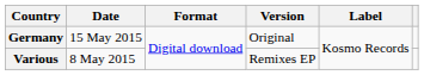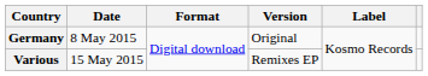Germany | Date: 15 May 2015 -> 8 May 2015
Various | Date: 8 May 2015 -> 15 May 2015
